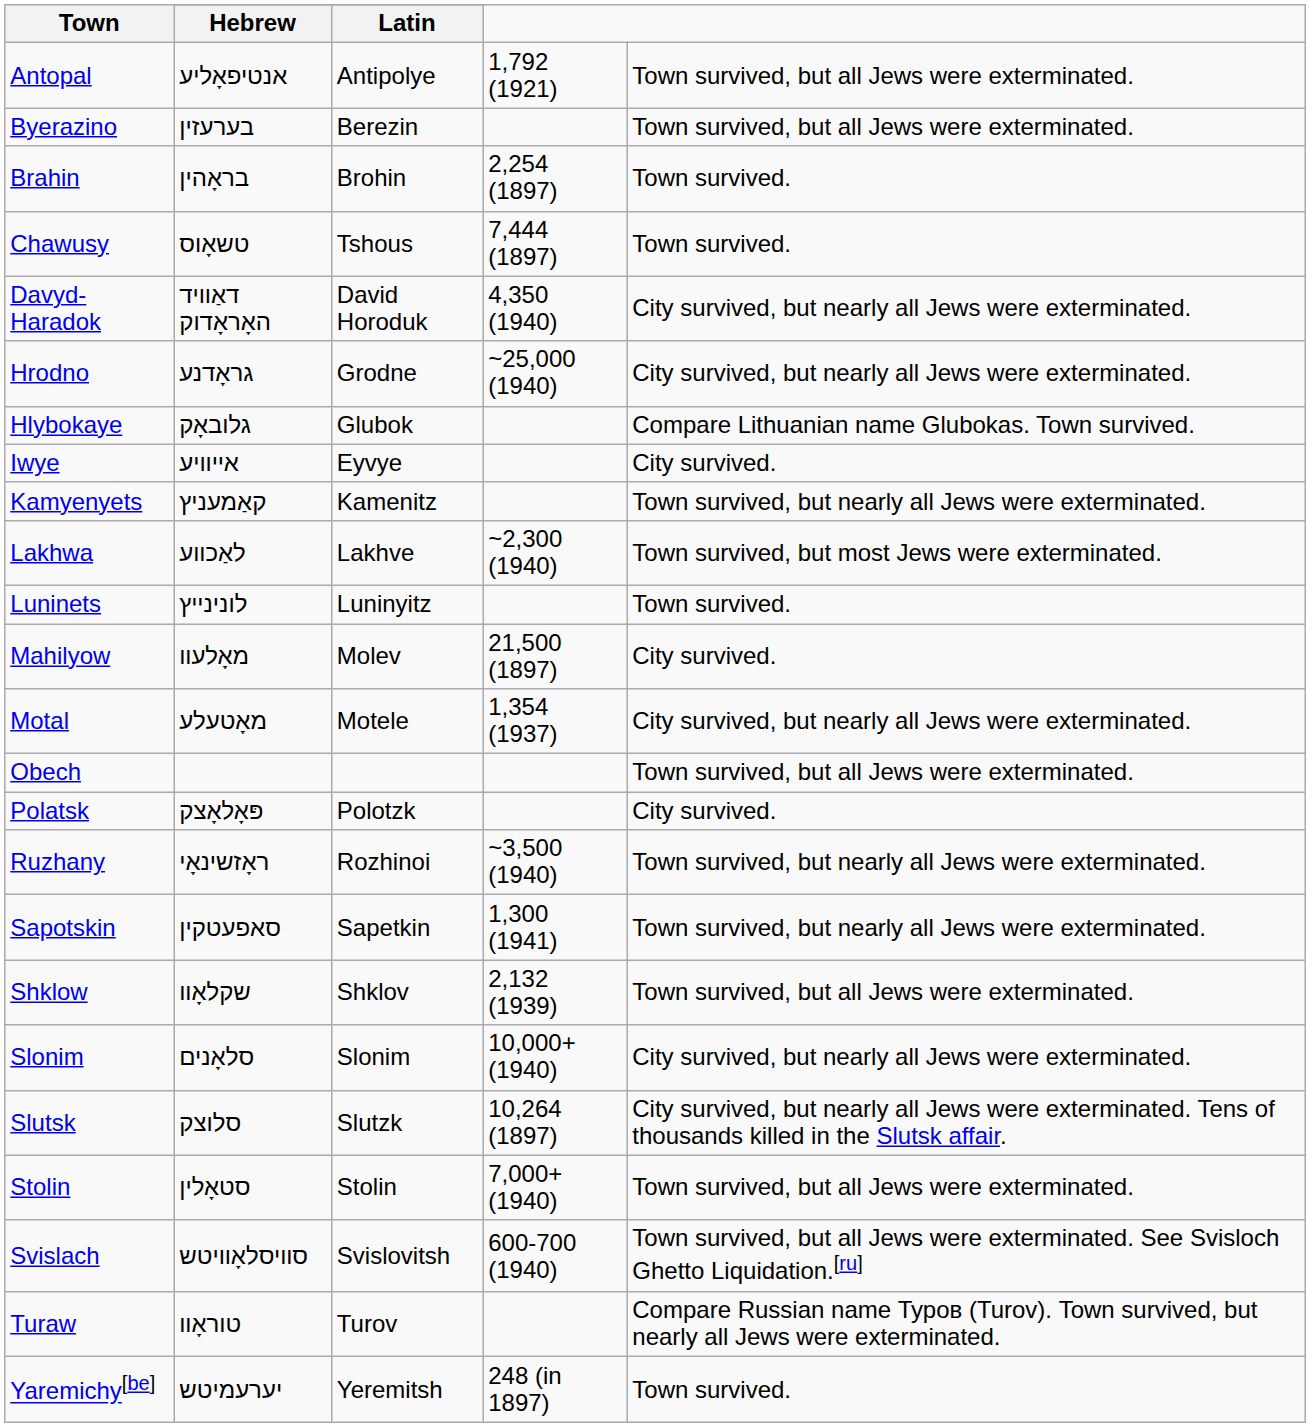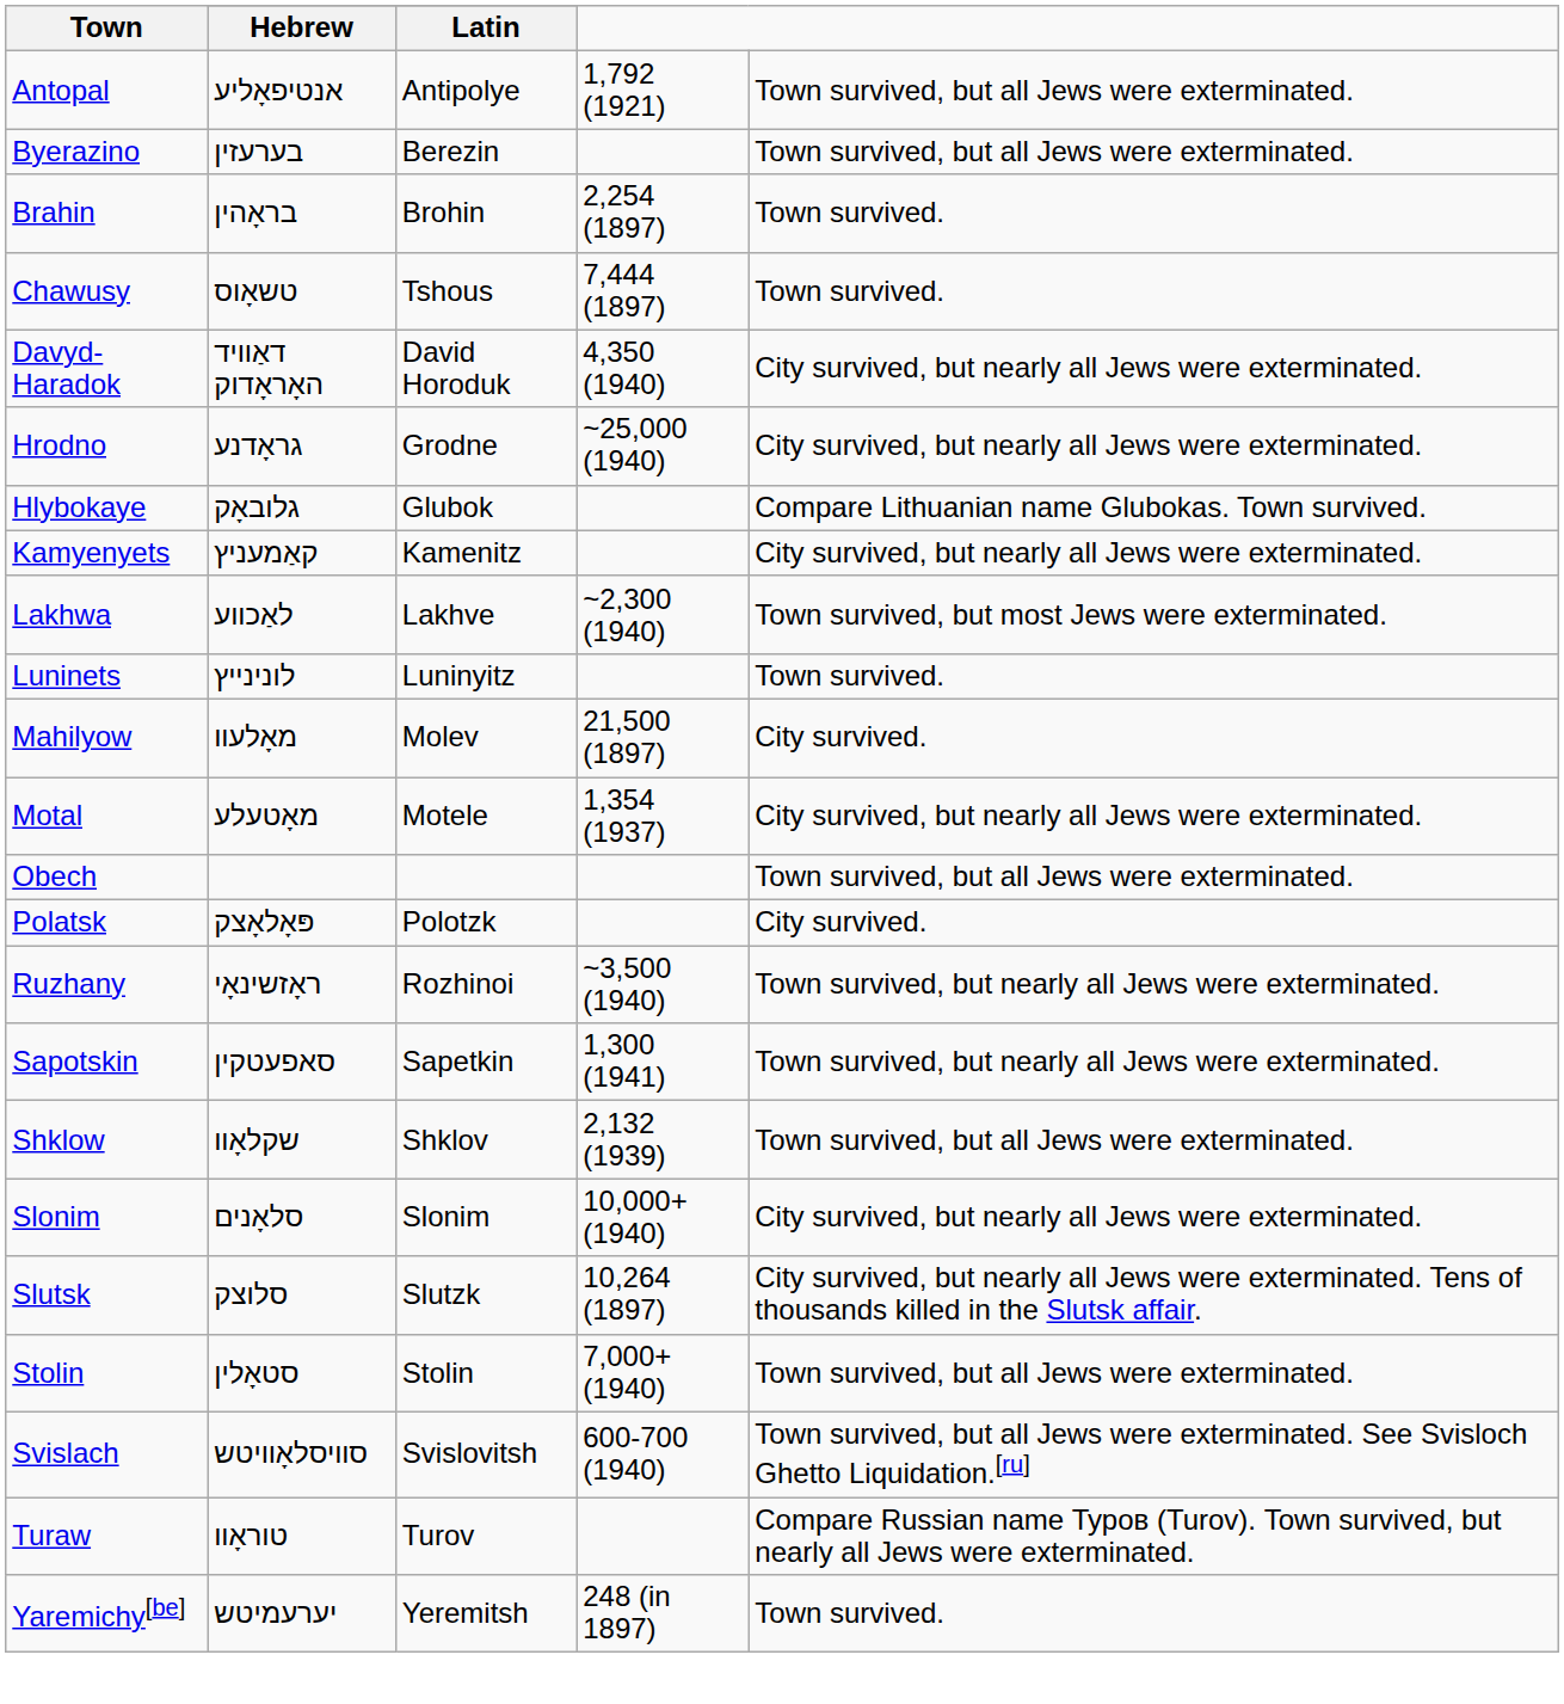- row: Iwye | אײװיע | Eyvye | City survived.
Kamyenyets | column 5: Town survived, but nearly all Jews were exterminated. -> City survived, but nearly all Jews were exterminated.
